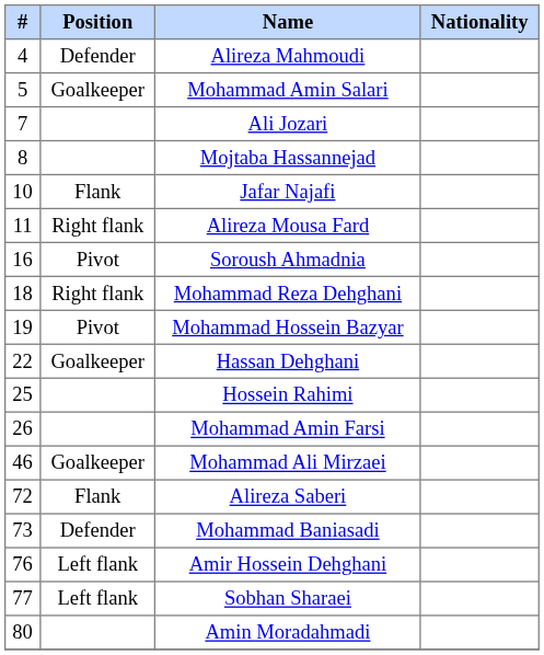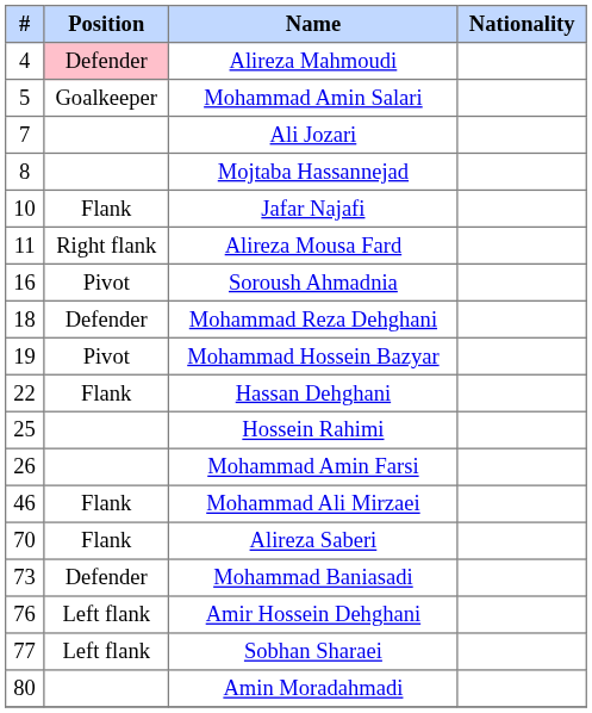Alireza Mahmoudi | Position: no background -> pink background
Mohammad Reza Dehghani | Position: Right flank -> Defender
Hassan Dehghani | Position: Goalkeeper -> Flank
Mohammad Ali Mirzaei | Position: Goalkeeper -> Flank
Alireza Saberi | #: 72 -> 70
